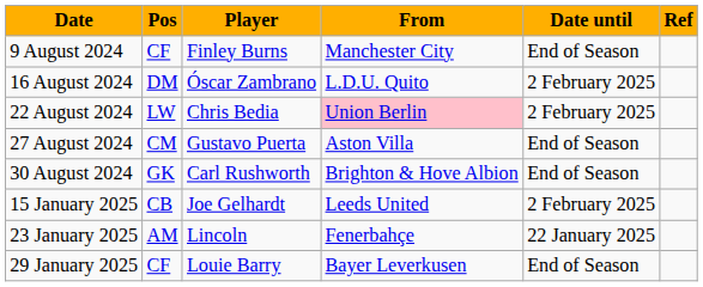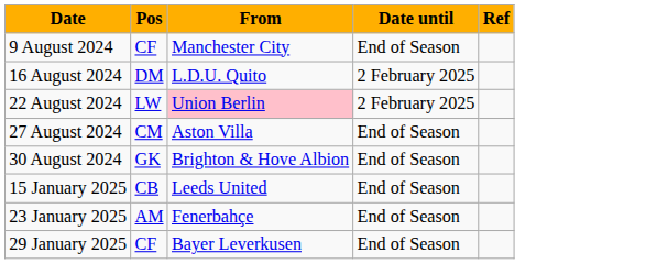- column: Player | Finley Burns | Óscar Zambrano | Chris Bedia | Gustavo Puerta | Carl Rushworth | Joe Gelhardt | Lincoln | Louie Barry
15 January 2025 | Date until: 2 February 2025 -> End of Season
23 January 2025 | Date until: 22 January 2025 -> End of Season
